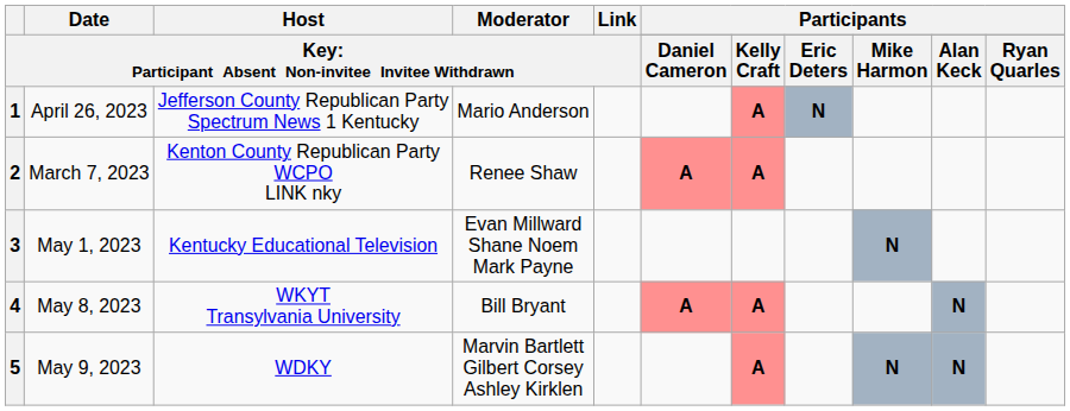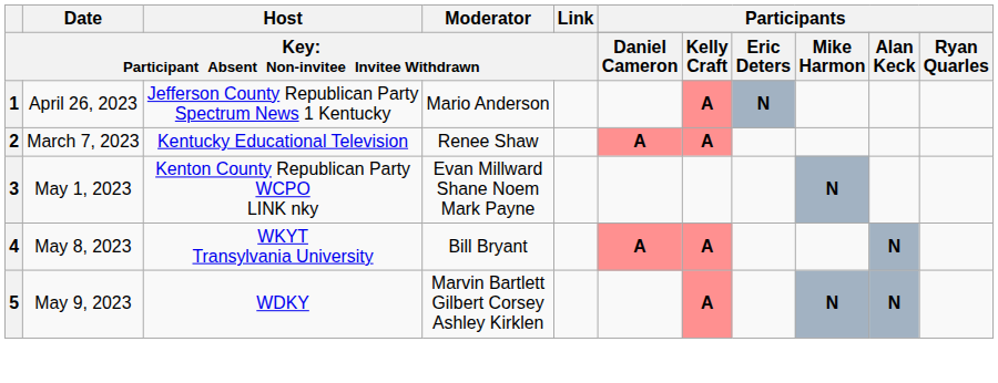2 | column 3: Kenton County Republican Party WCPO LINK nky -> Kentucky Educational Television
3 | column 3: Kentucky Educational Television -> Kenton County Republican Party WCPO LINK nky
